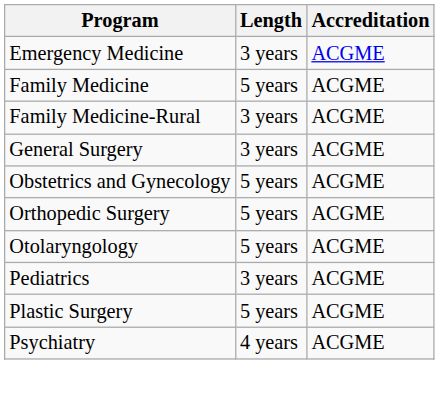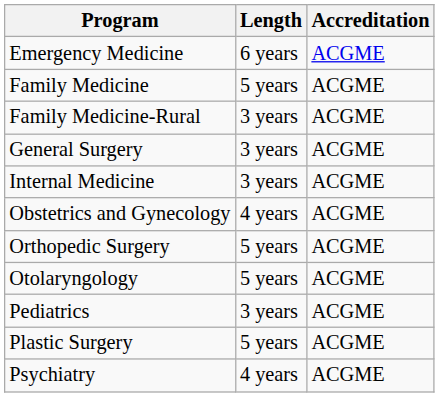Emergency Medicine | Length: 3 years -> 6 years
+ row: Internal Medicine | 3 years | ACGME
Obstetrics and Gynecology | Length: 5 years -> 4 years
